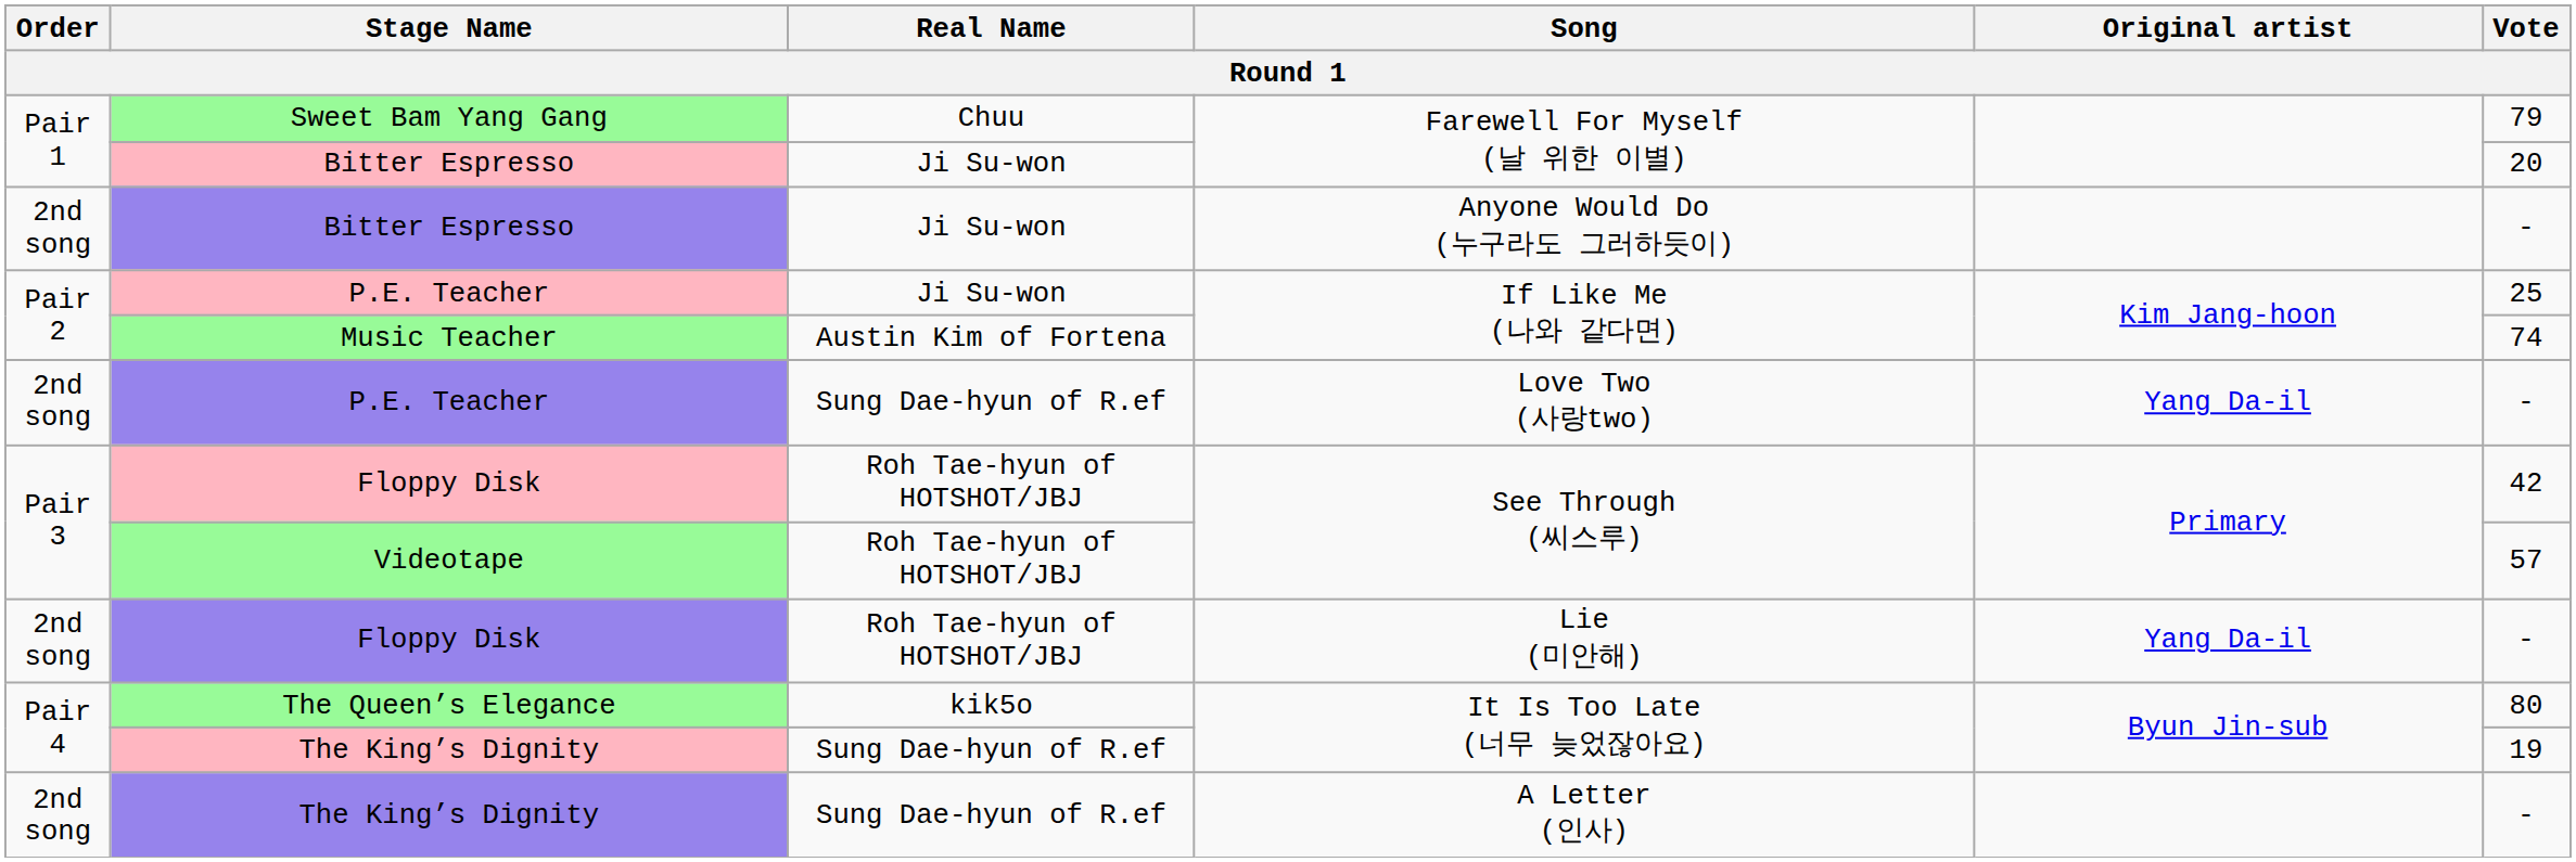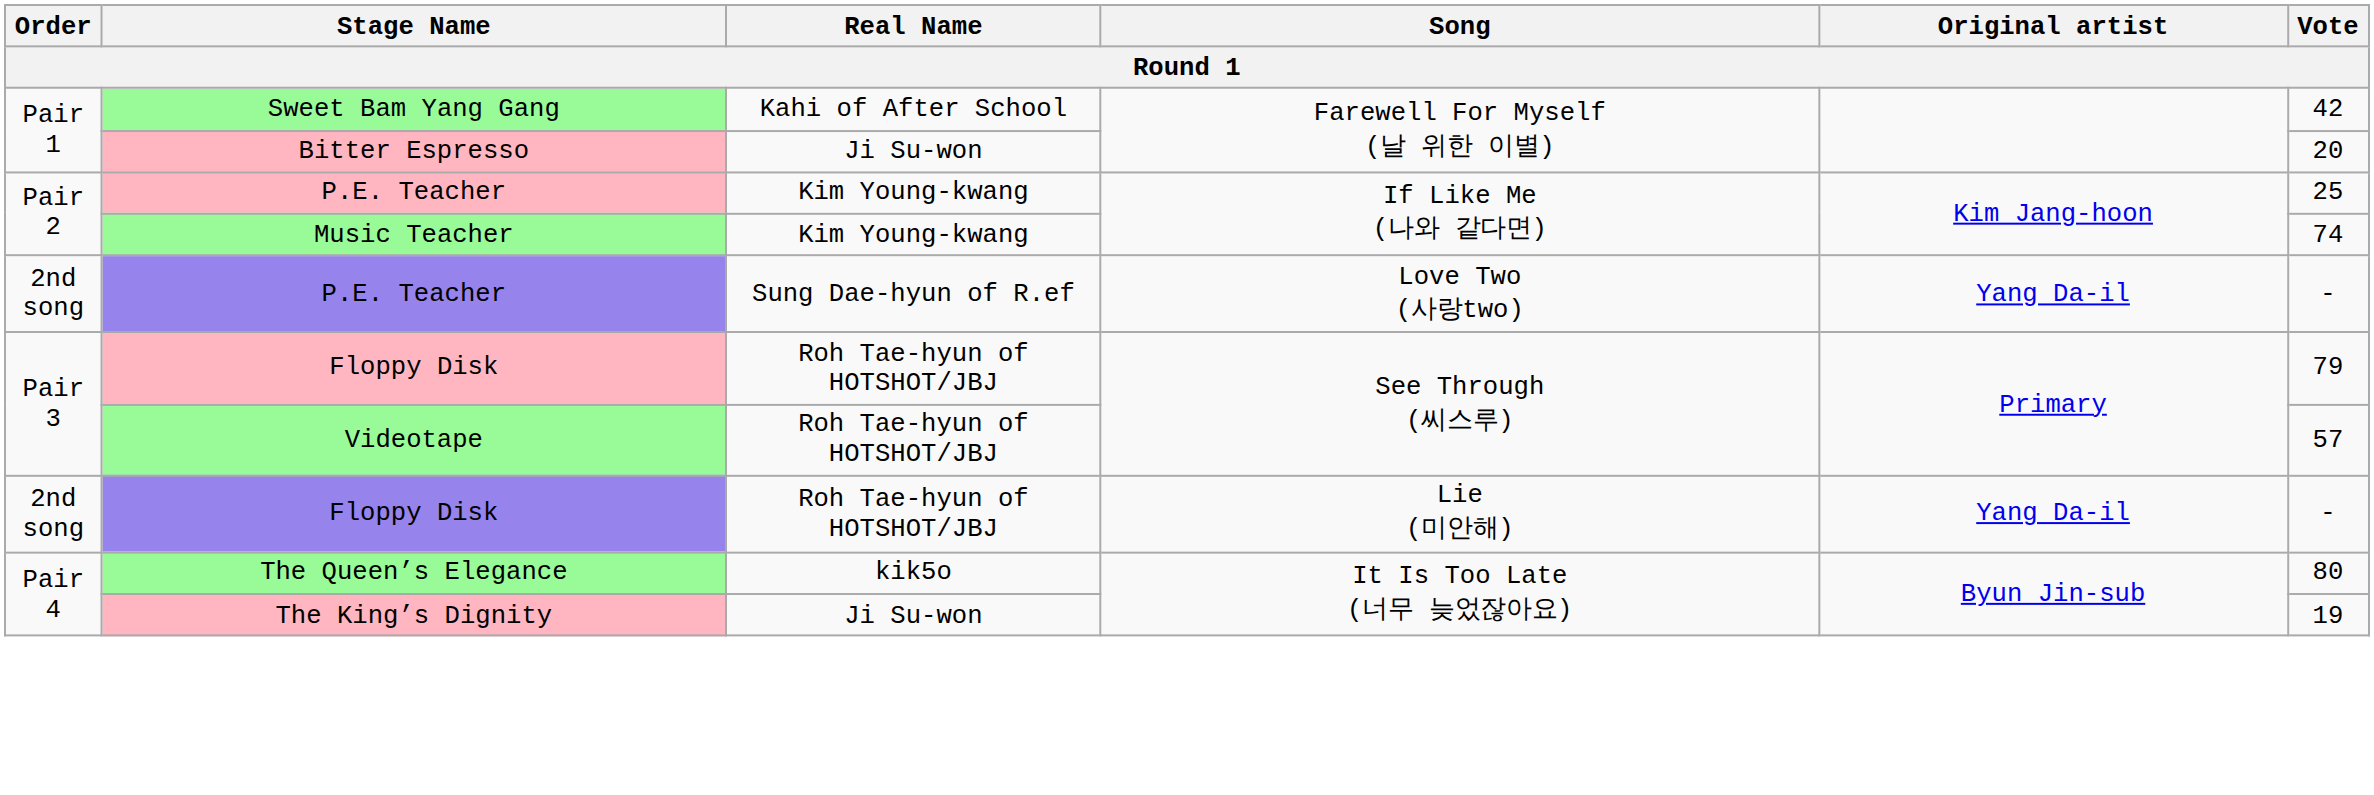Sweet Bam Yang Gang | Real Name: Chuu -> Kahi of After School
Sweet Bam Yang Gang | Vote: 79 -> 42
- row: 2nd song | Bitter Espresso | Ji Su-won | Anyone Would Do (누구라도 그러하듯이) | -
P.E. Teacher / If Like Me (나와 같다면) | Real Name: Ji Su-won -> Kim Young-kwang
Music Teacher | Real Name: Austin Kim of Fortena -> Kim Young-kwang
Floppy Disk / See Through (씨스루) | Vote: 42 -> 79
The King’s Dignity / It Is Too Late (너무 늦었잖아요) | Real Name: Sung Dae-hyun of R.ef -> Ji Su-won
- row: 2nd song | The King’s Dignity | Sung Dae-hyun of R.ef | A Letter (인사) | -
